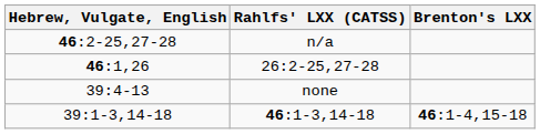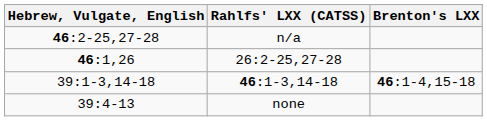rows swapped: 46:1-3,14-18 <-> none
